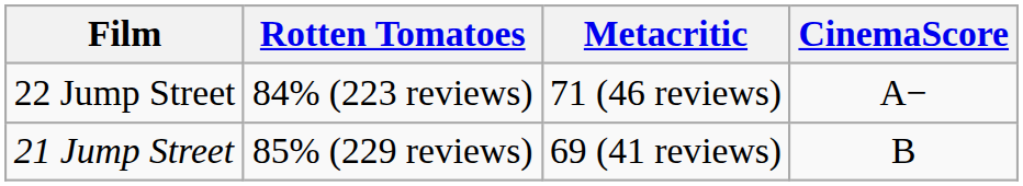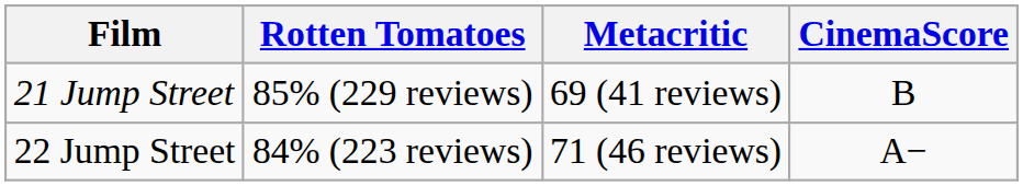rows swapped: 21 Jump Street <-> 22 Jump Street
